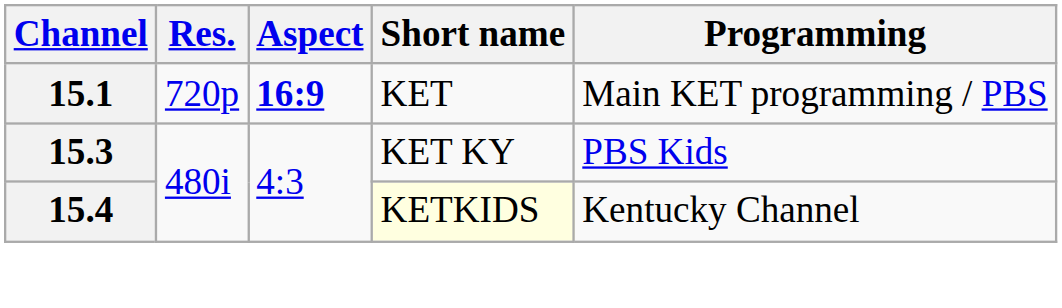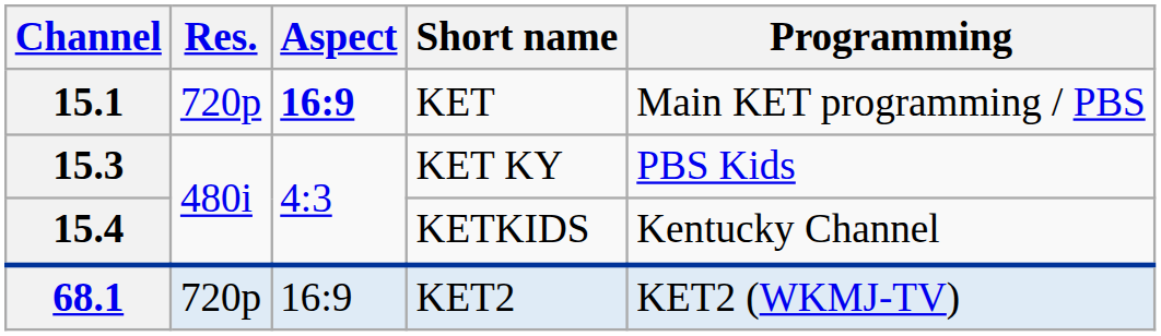15.4 | Short name: lightyellow background -> no background
+ row: 68.1 | 720p | 16:9 | KET2 | KET2 (WKMJ-TV)
